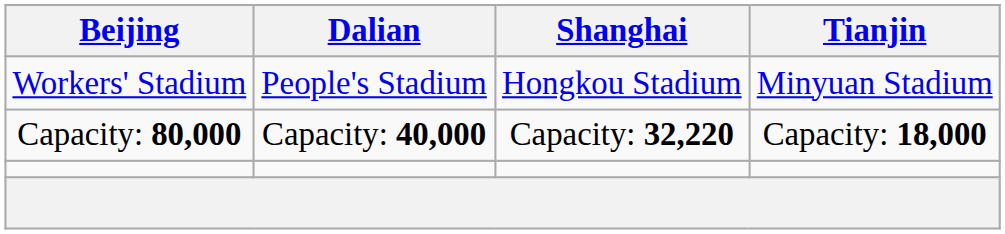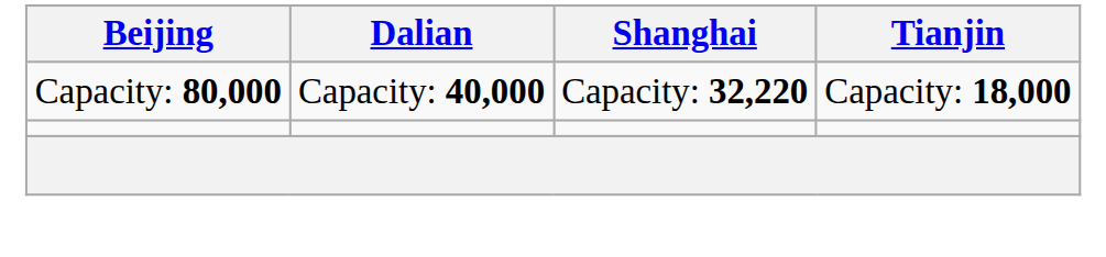- row: Workers' Stadium | People's Stadium | Hongkou Stadium | Minyuan Stadium
